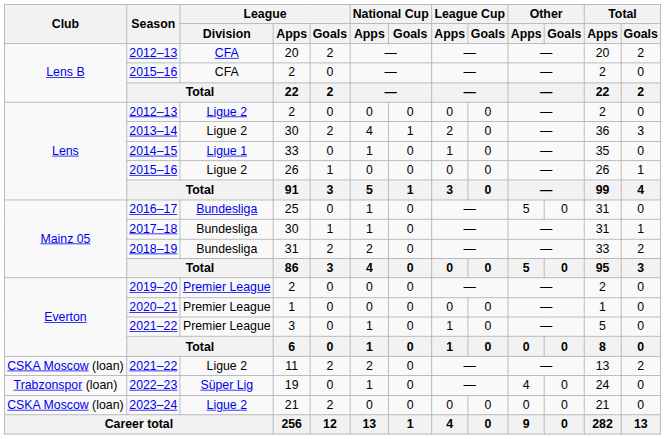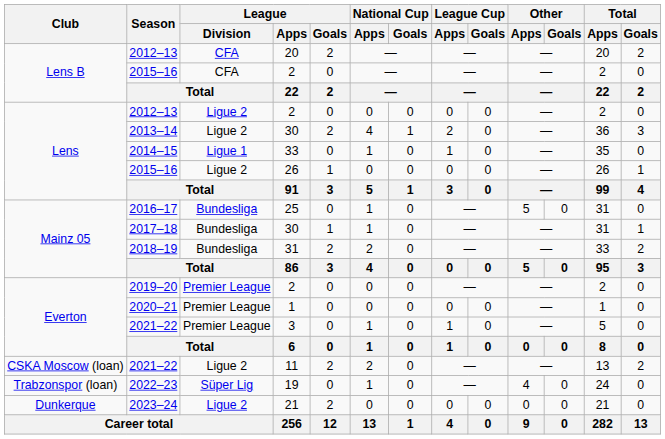2023–24 | Club: CSKA Moscow (loan) -> Dunkerque
